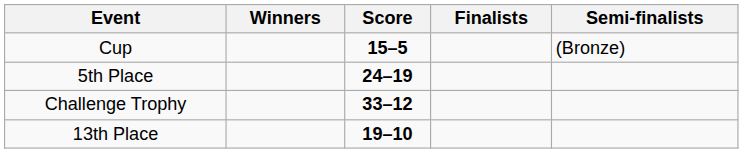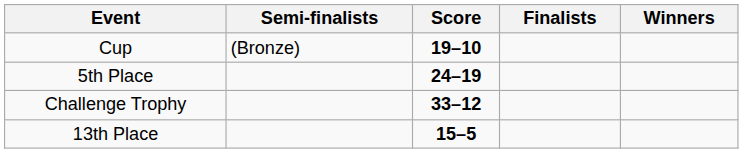columns swapped: Winners <-> Semi-finalists
Cup | Score: 15–5 -> 19–10
13th Place | Score: 19–10 -> 15–5
